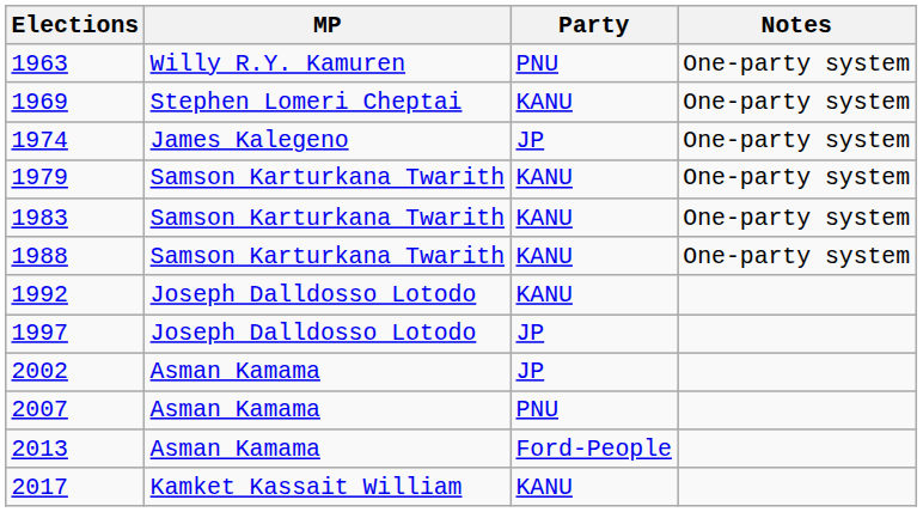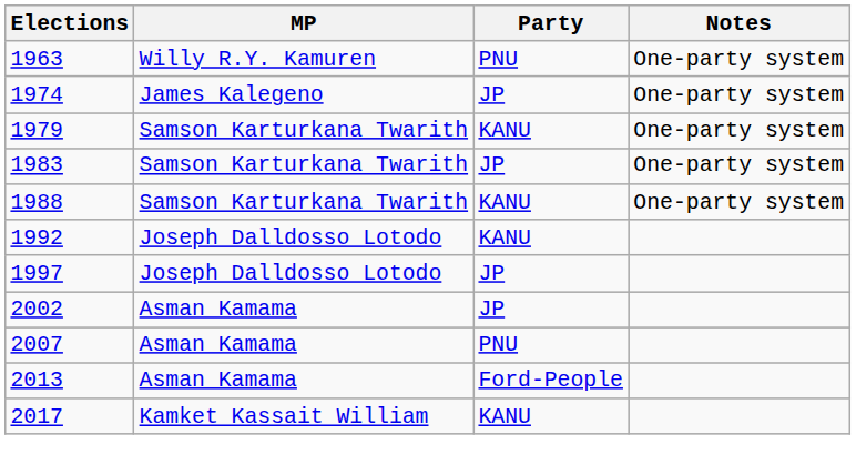- row: 1969 | Stephen Lomeri Cheptai | KANU | One-party system
1983 | Party: KANU -> JP
